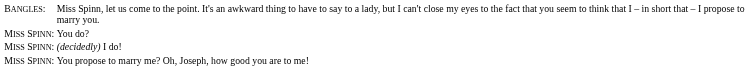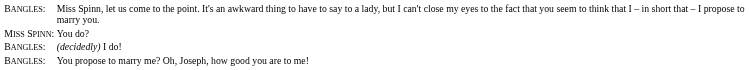(decidedly) I do! | column 2: MISS SPINN: -> BANGLES:
You propose to marry me? Oh, Joseph, how good you are to me! | column 2: MISS SPINN: -> BANGLES:
